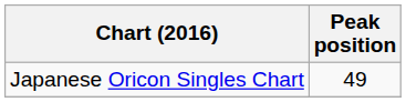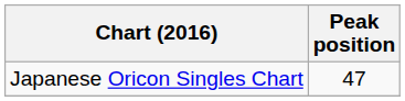Japanese Oricon Singles Chart | Peak position: 49 -> 47
